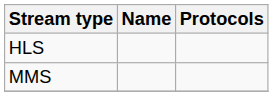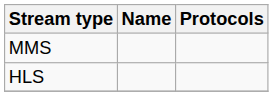rows swapped: MMS <-> HLS
